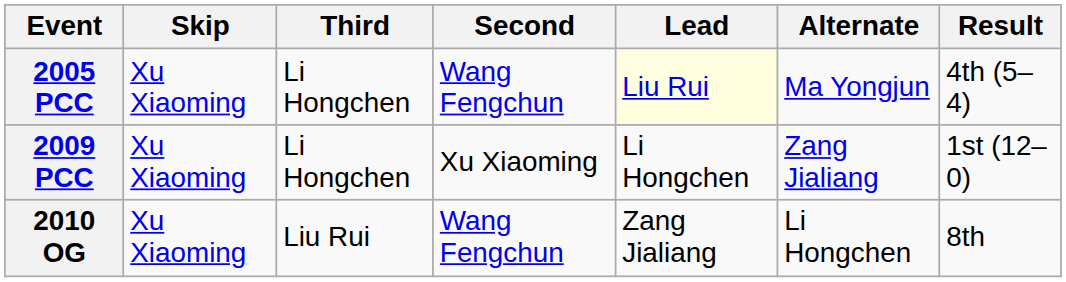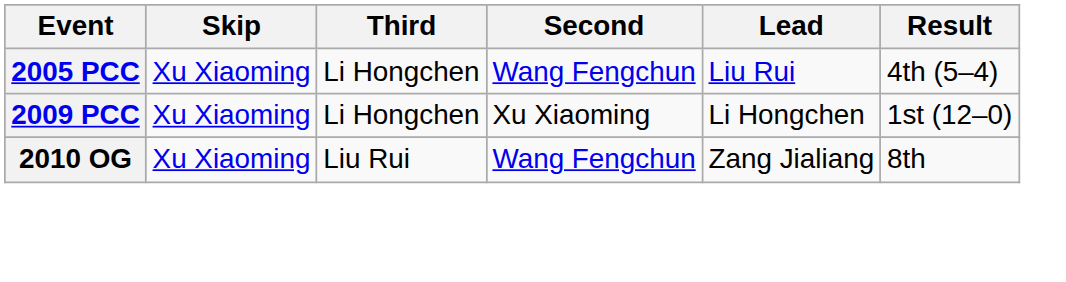- column: Alternate | Ma Yongjun | Zang Jialiang | Li Hongchen
2005 PCC | Lead: lightyellow background -> no background
